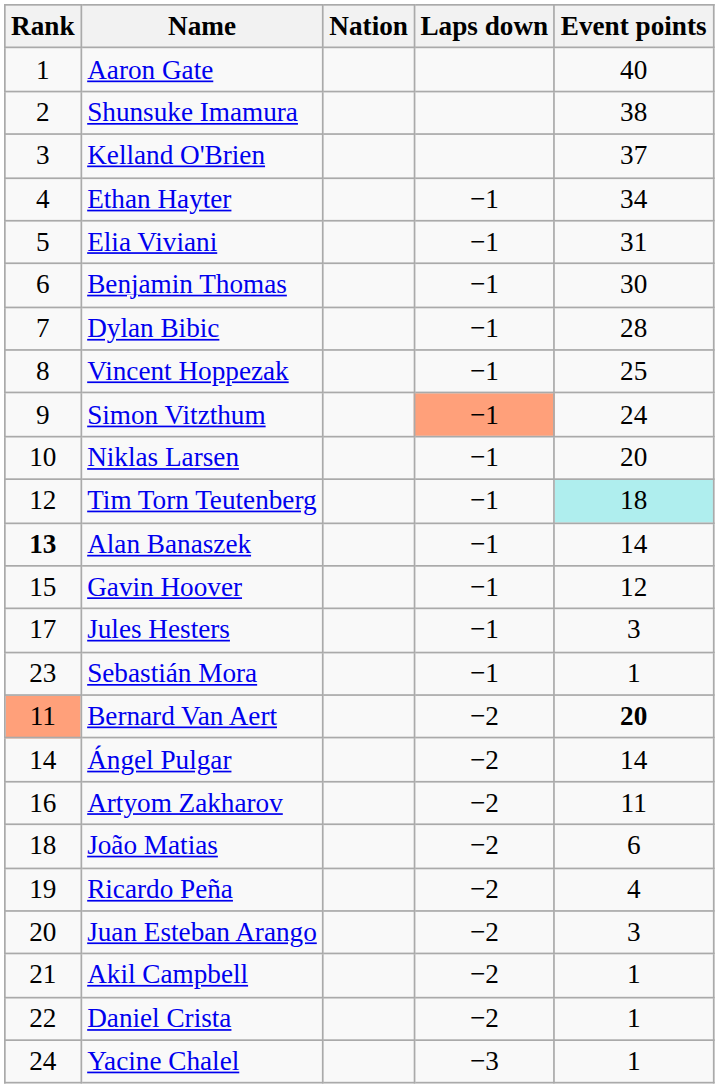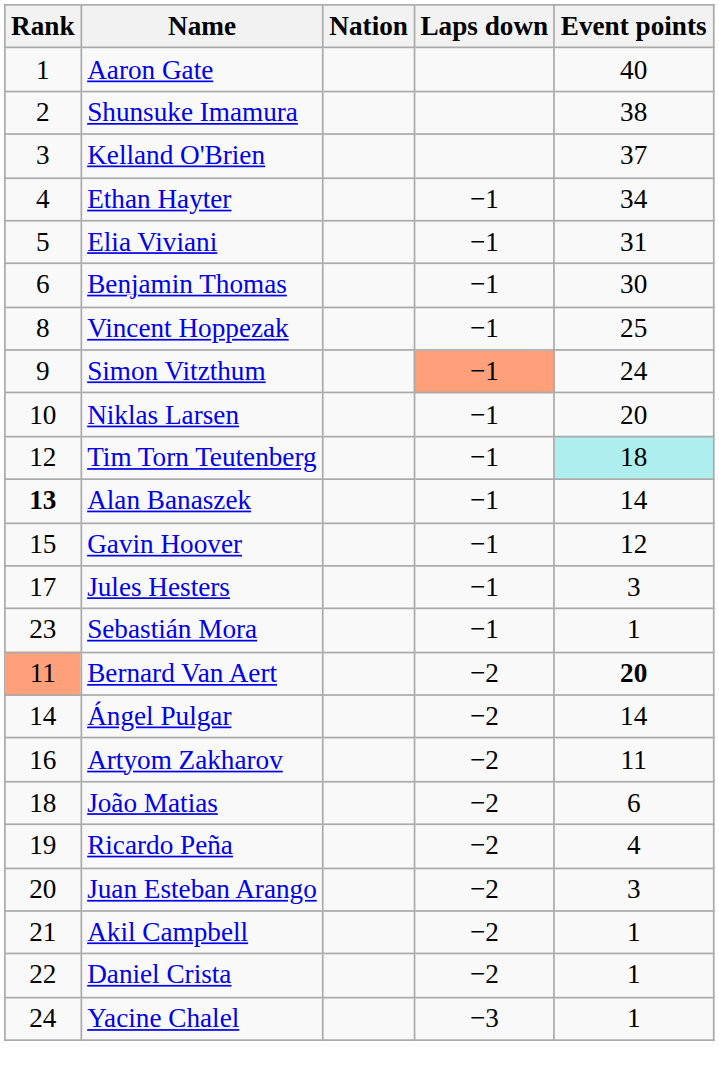- row: 7 | Dylan Bibic | −1 | 28
